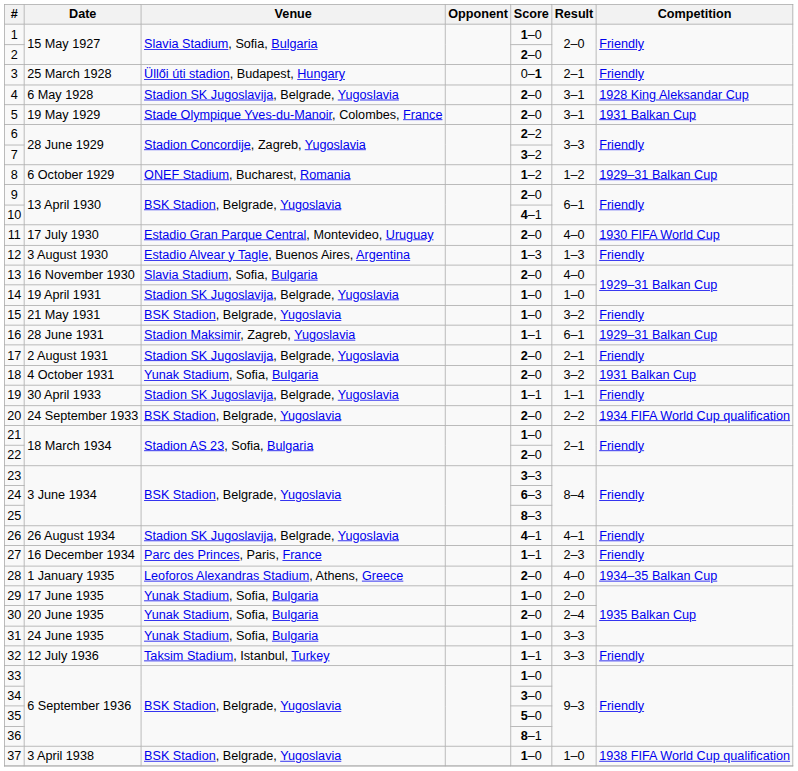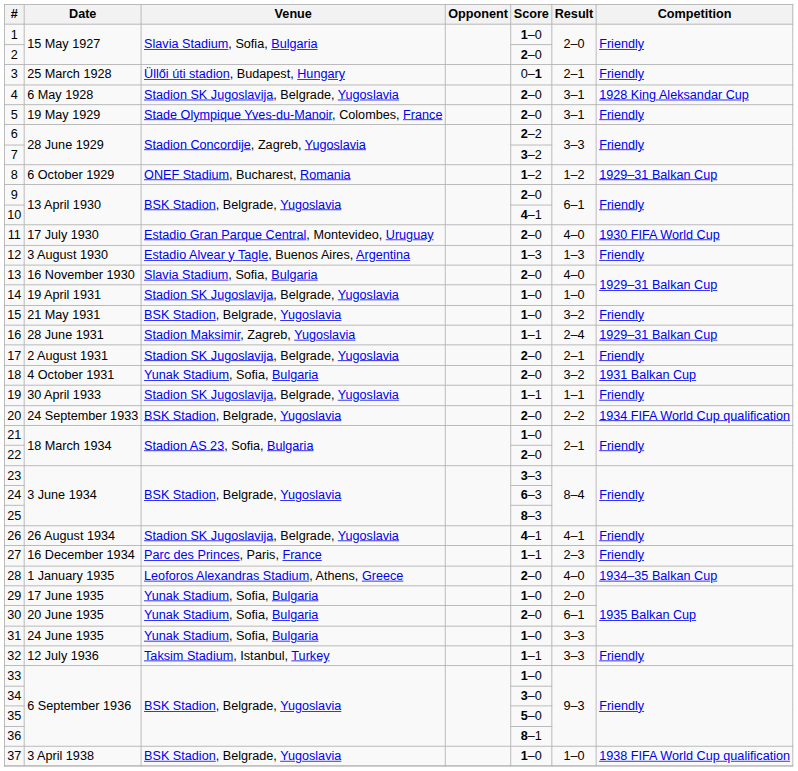5 | Competition: 1931 Balkan Cup -> Friendly
16 | Result: 6–1 -> 2–4
30 | Result: 2–4 -> 6–1
